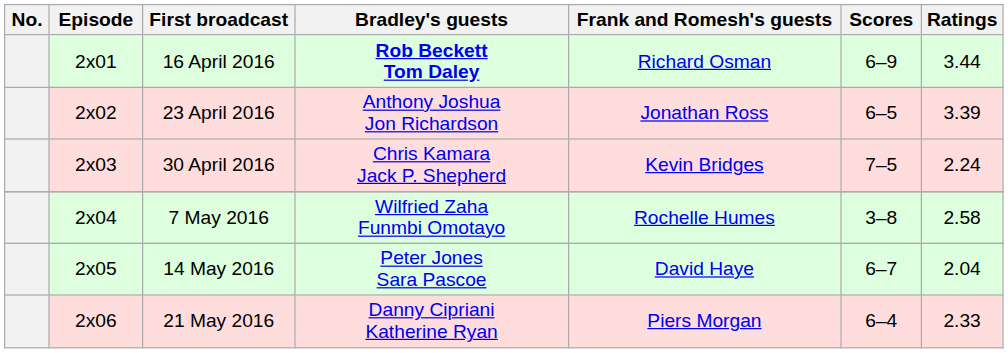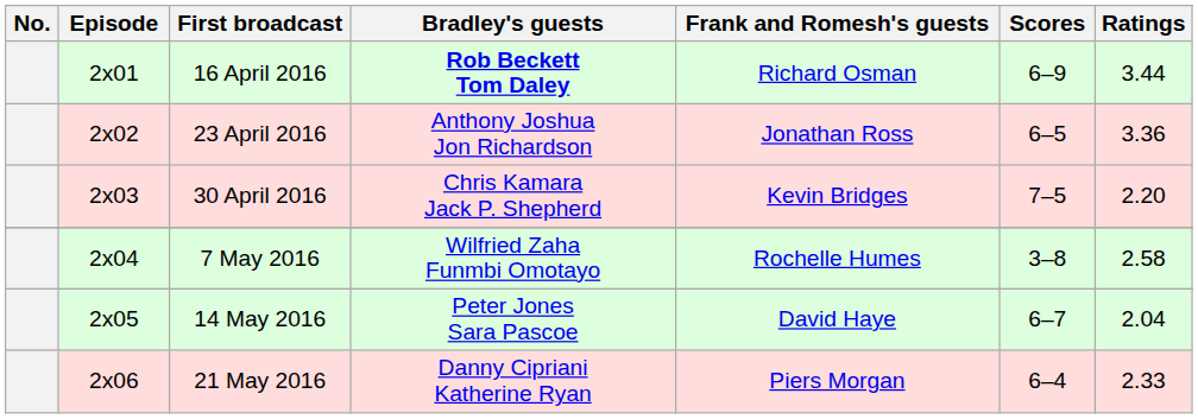23 April 2016 | Ratings: 3.39 -> 3.36
30 April 2016 | Ratings: 2.24 -> 2.20
